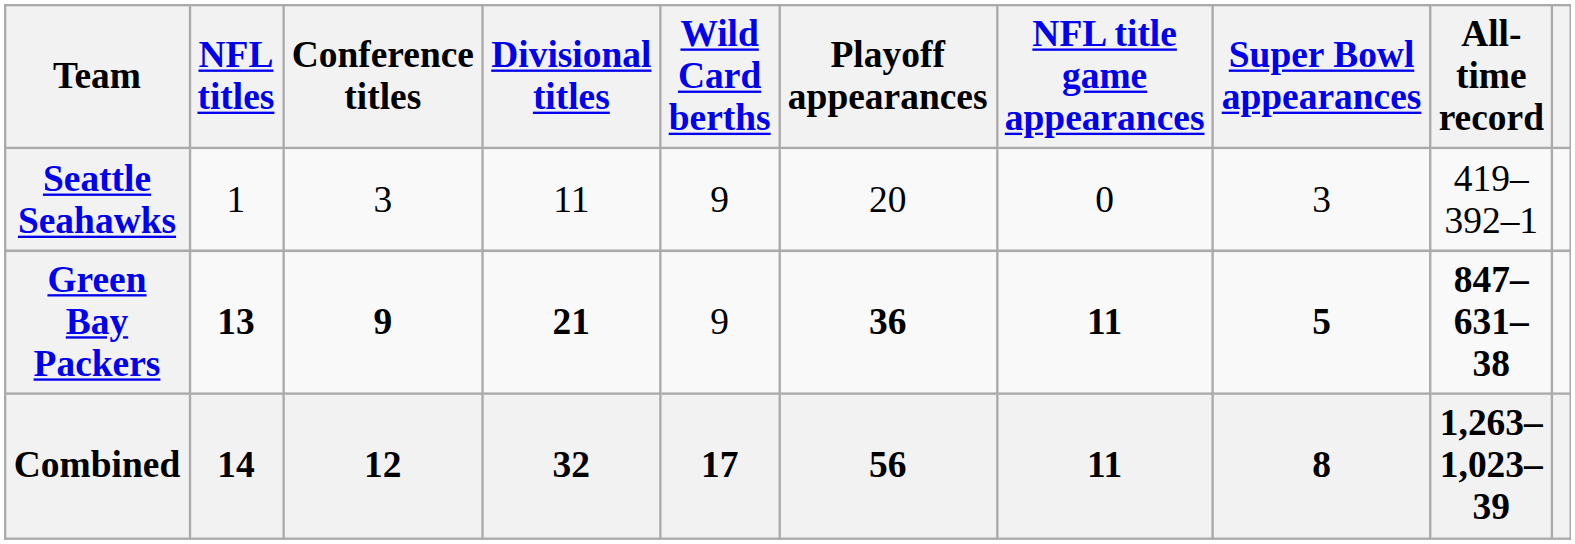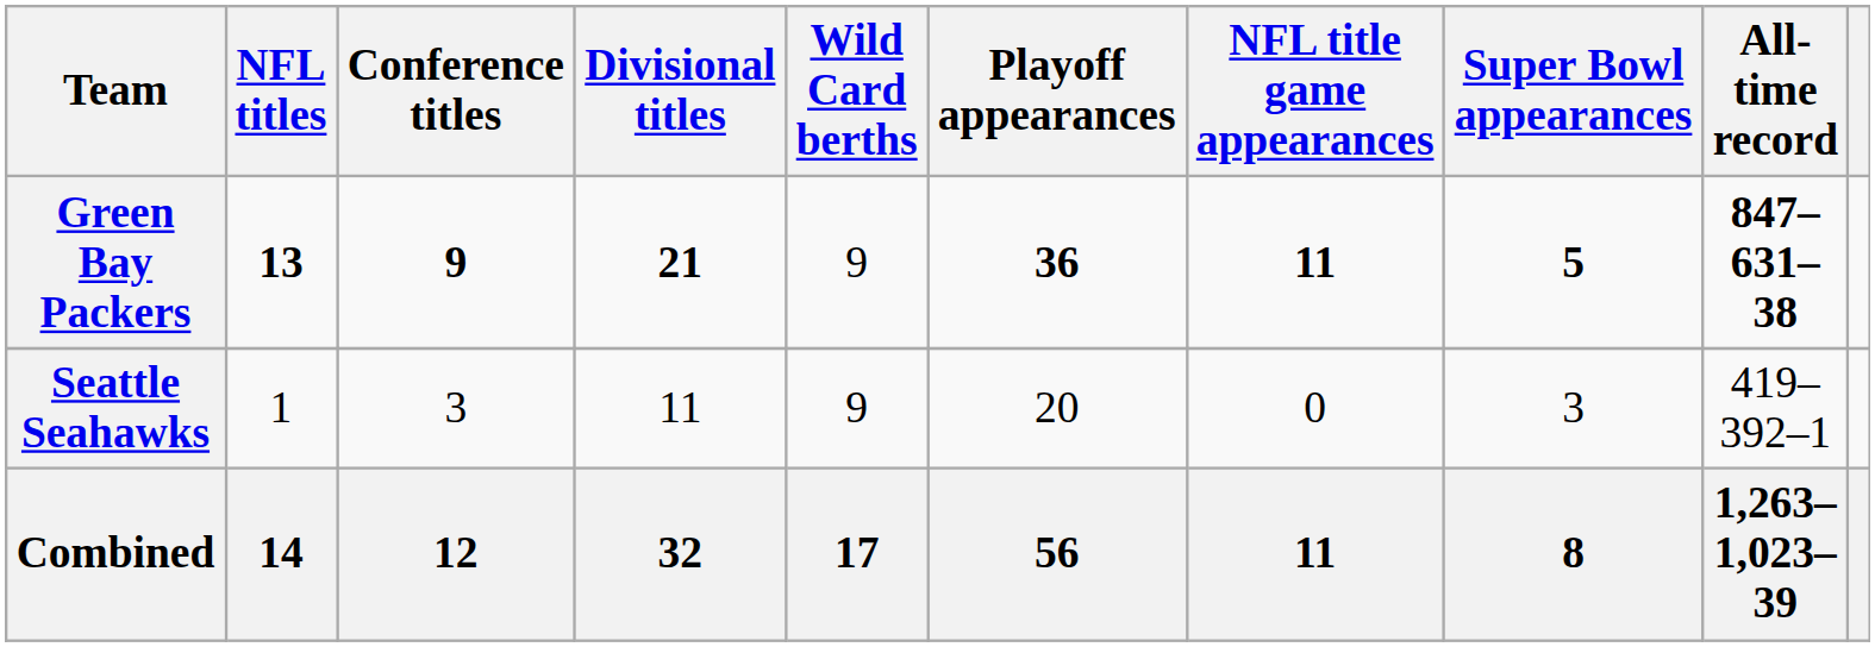rows swapped: Green Bay Packers <-> Seattle Seahawks
